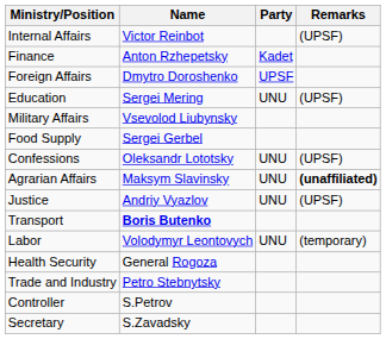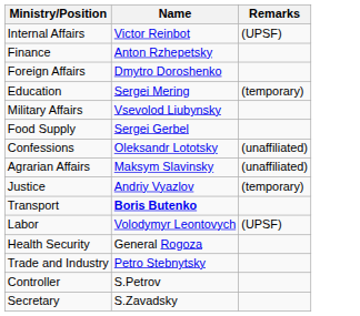- column: Party | Kadet | UPSF | UNU | UNU | UNU | UNU | UNU
Education | Remarks: (UPSF) -> (temporary)
Confessions | Remarks: (UPSF) -> (unaffiliated)
Agrarian Affairs | Remarks: bold -> normal
Justice | Remarks: (UPSF) -> (temporary)
Labor | Remarks: (temporary) -> (UPSF)
